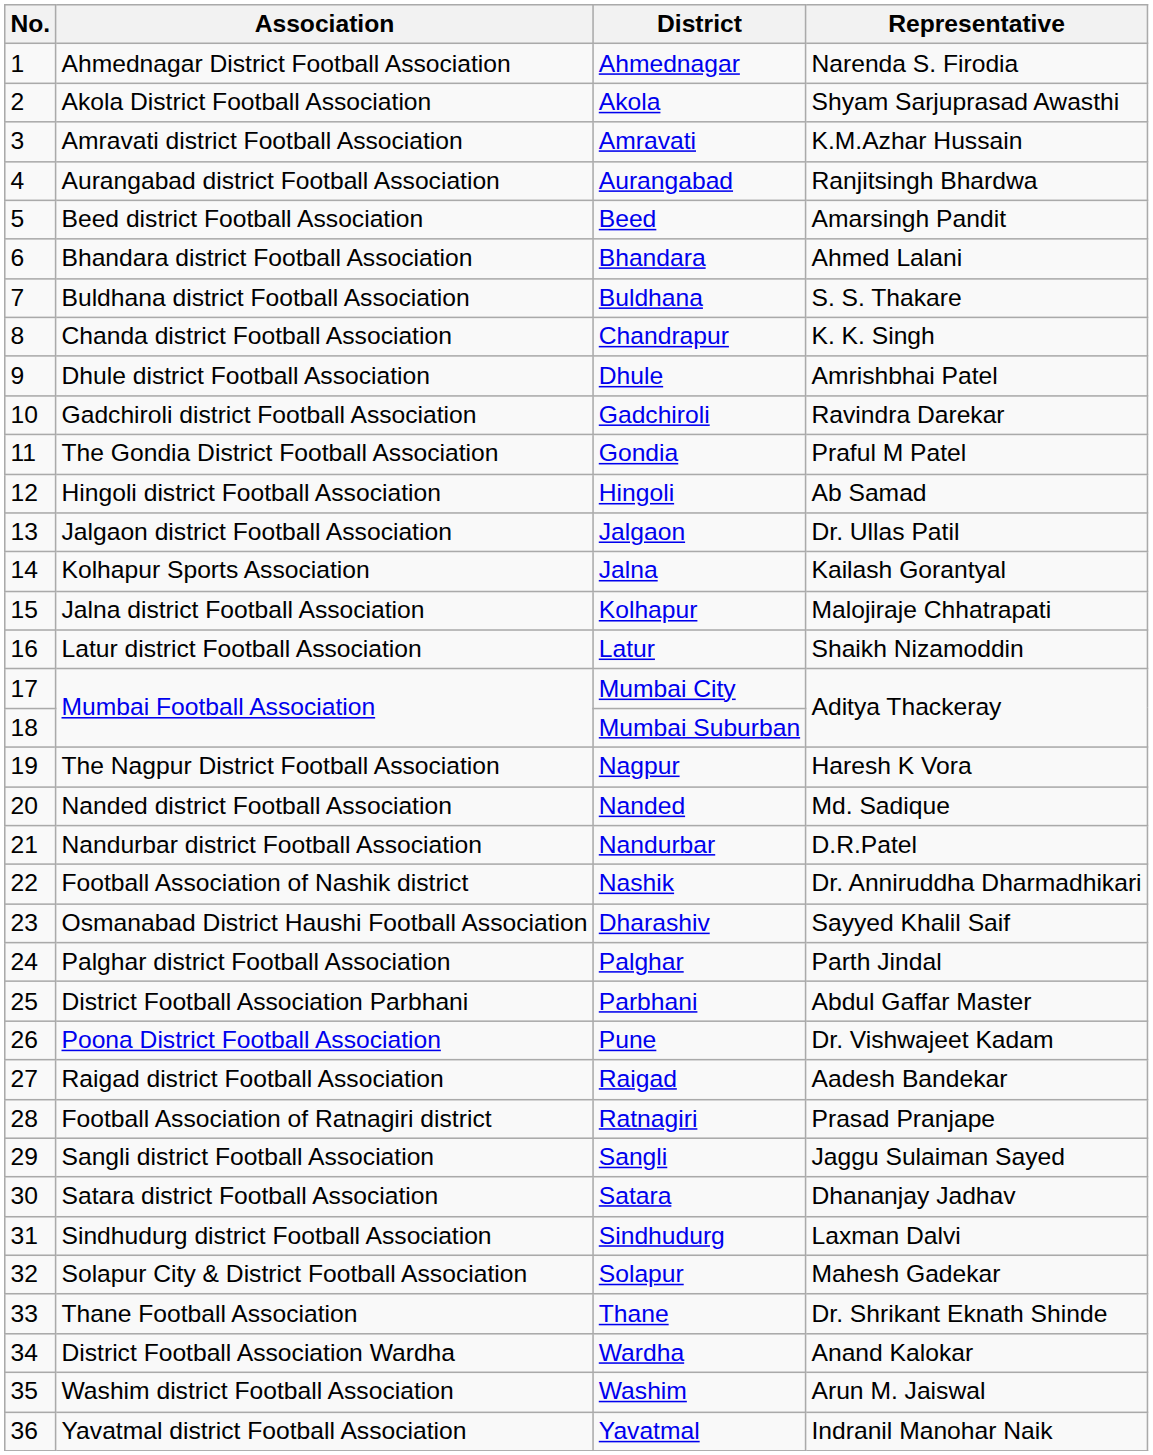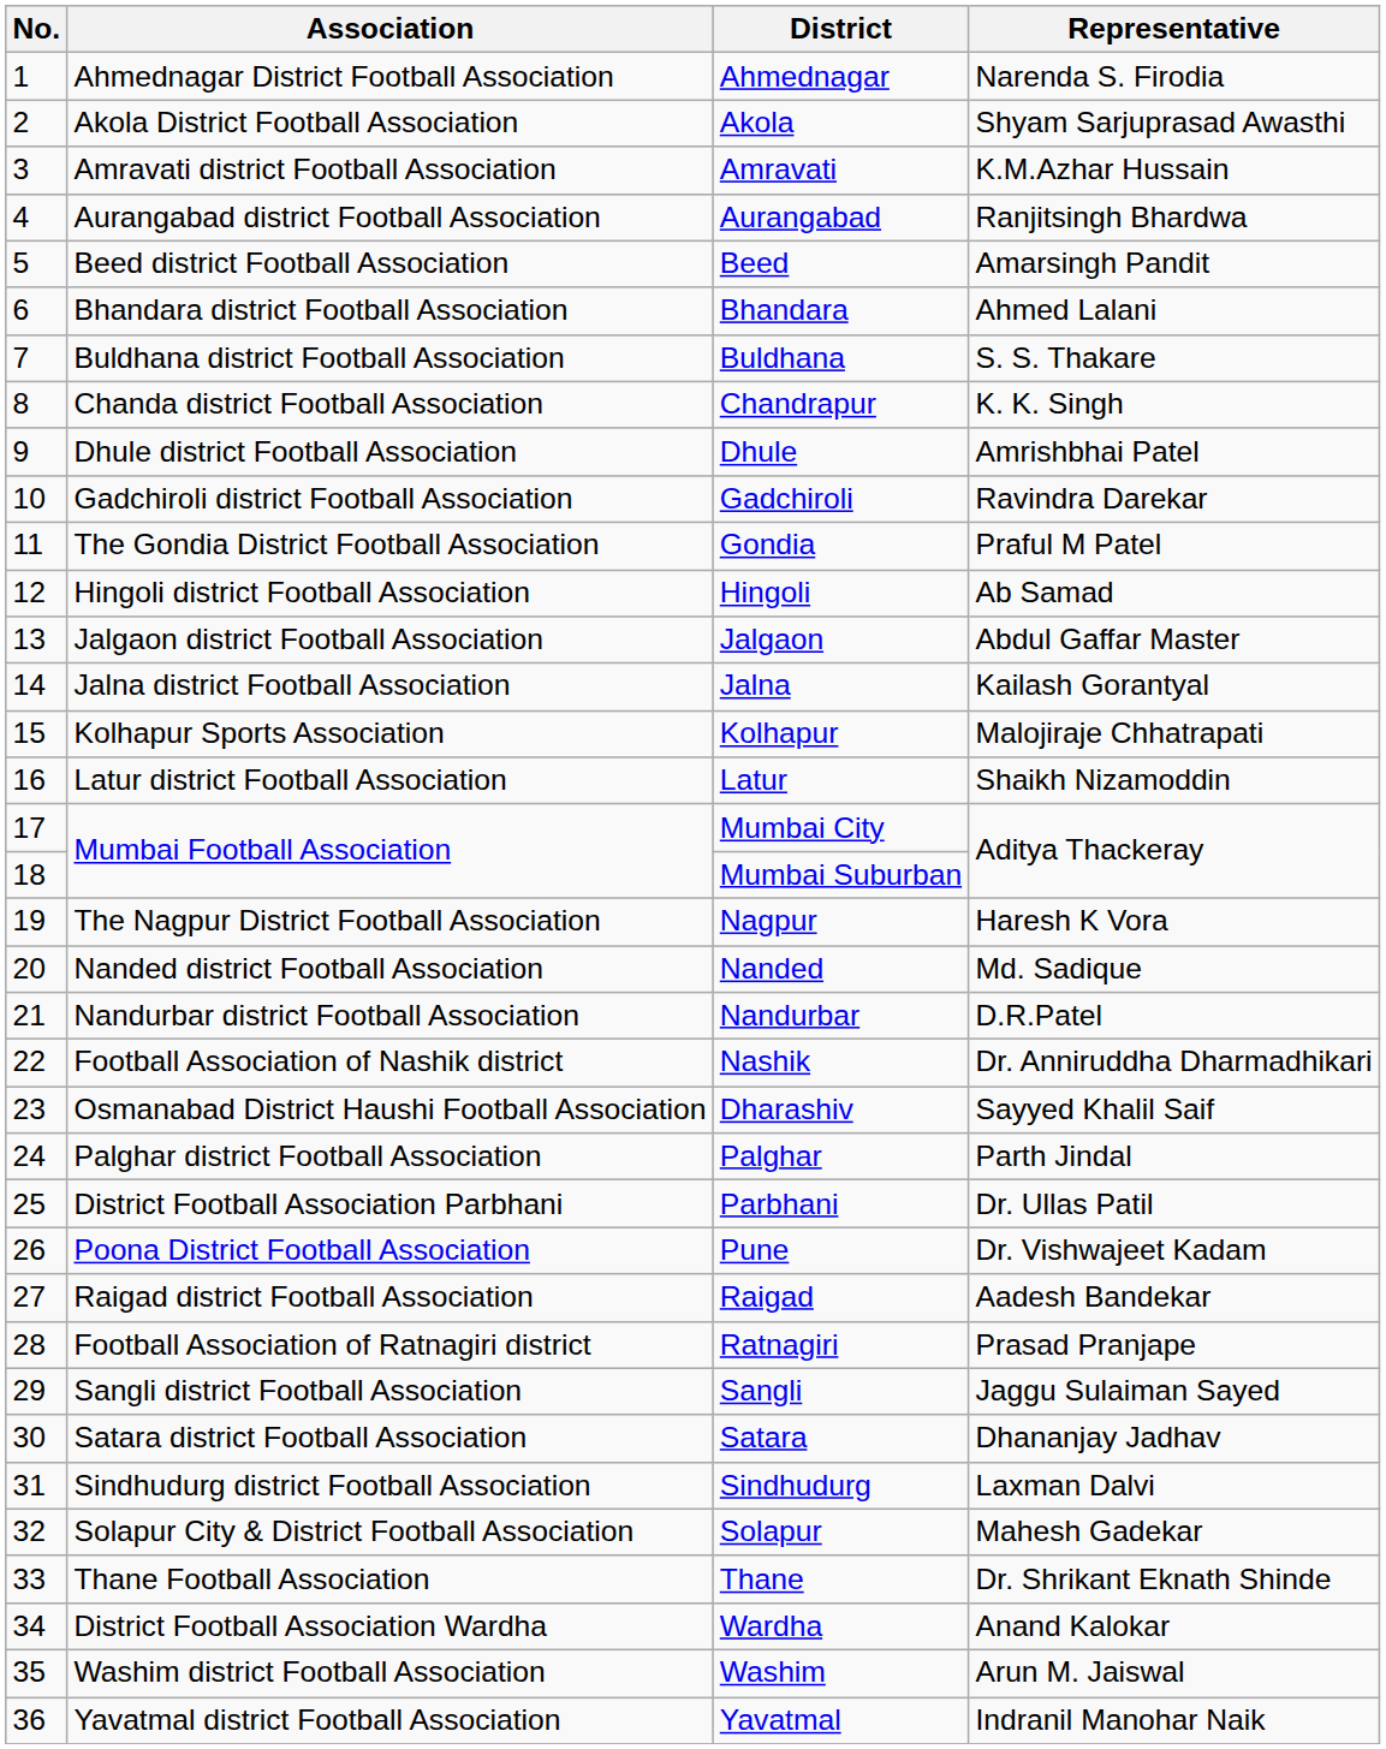Jalgaon | Representative: Dr. Ullas Patil -> Abdul Gaffar Master
Jalna | Association: Kolhapur Sports Association -> Jalna district Football Association
Kolhapur | Association: Jalna district Football Association -> Kolhapur Sports Association
Parbhani | Representative: Abdul Gaffar Master -> Dr. Ullas Patil
